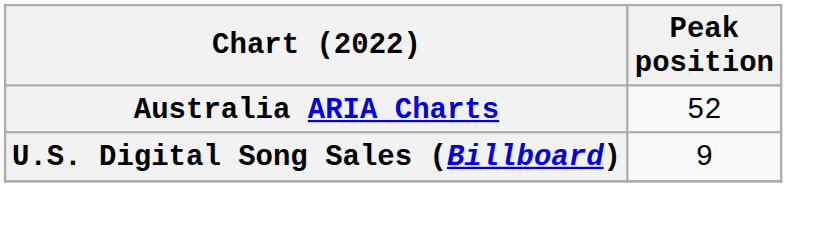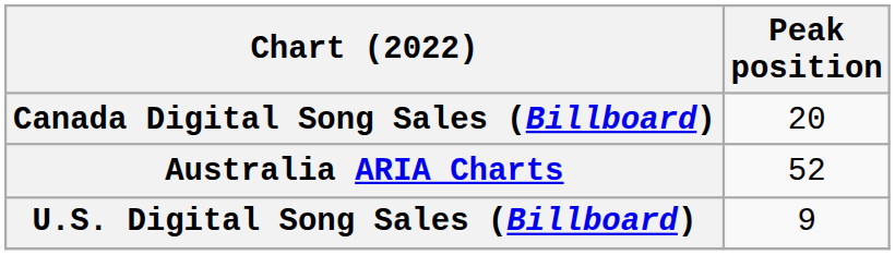+ row: Canada Digital Song Sales (Billboard) | 20
